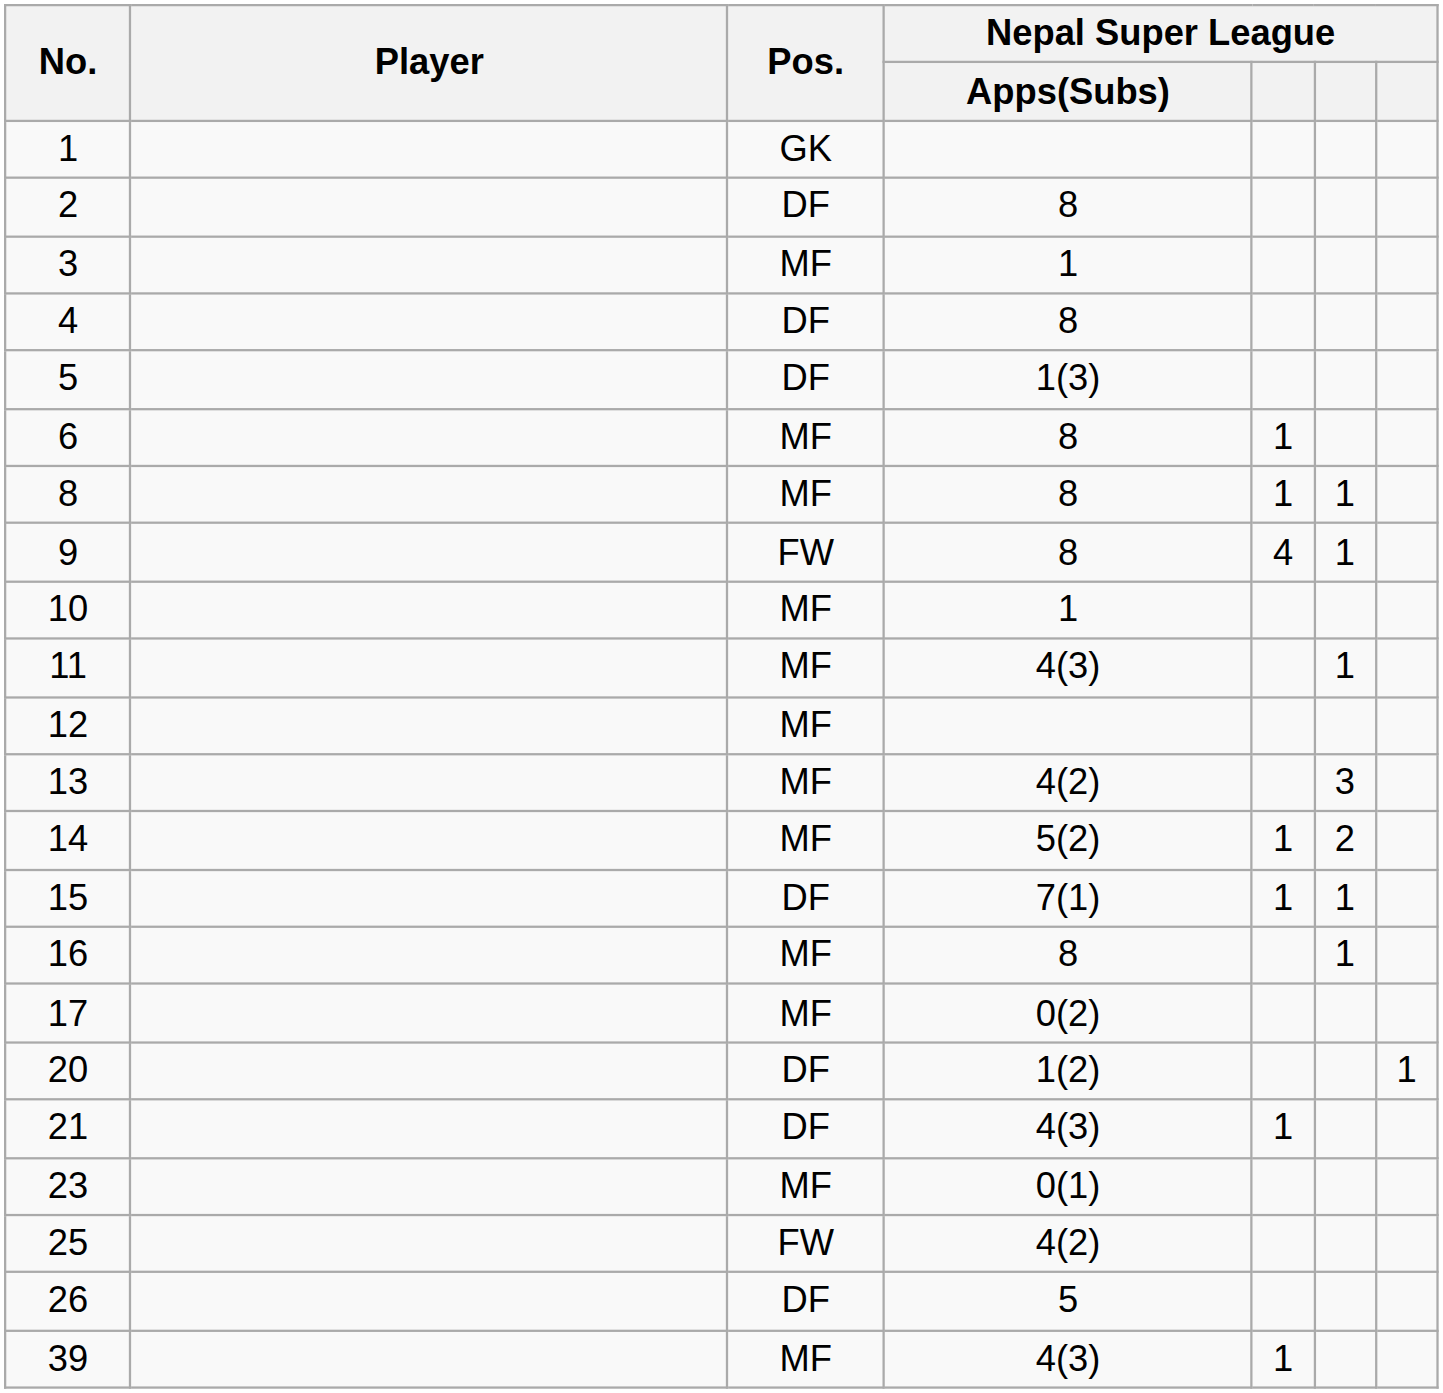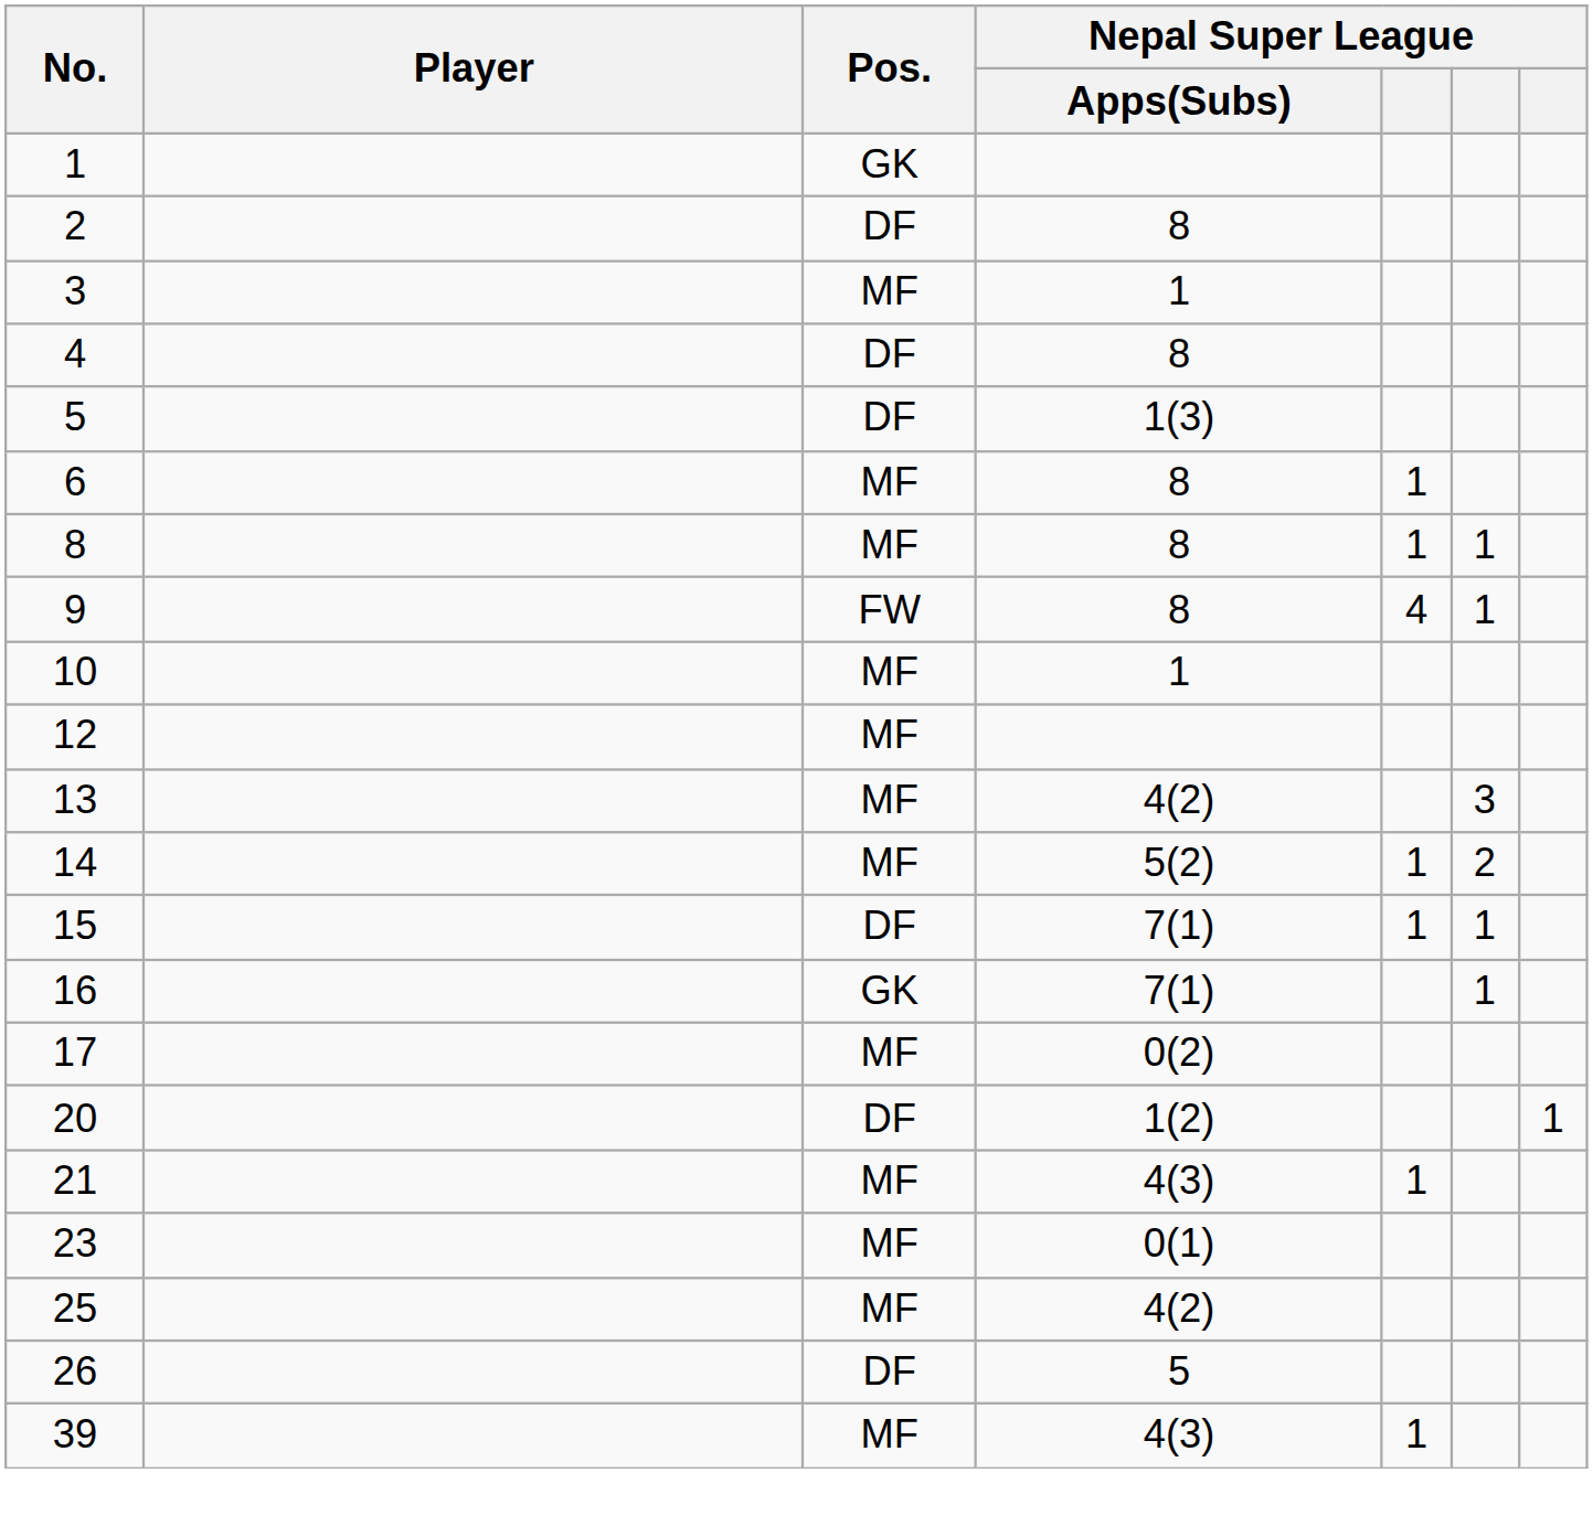- row: 11 | MF | 4(3) | 1
16 | Pos.: MF -> GK
16 | Nepal Super League / Apps(Subs): 8 -> 7(1)
21 | Pos.: DF -> MF
25 | Pos.: FW -> MF
